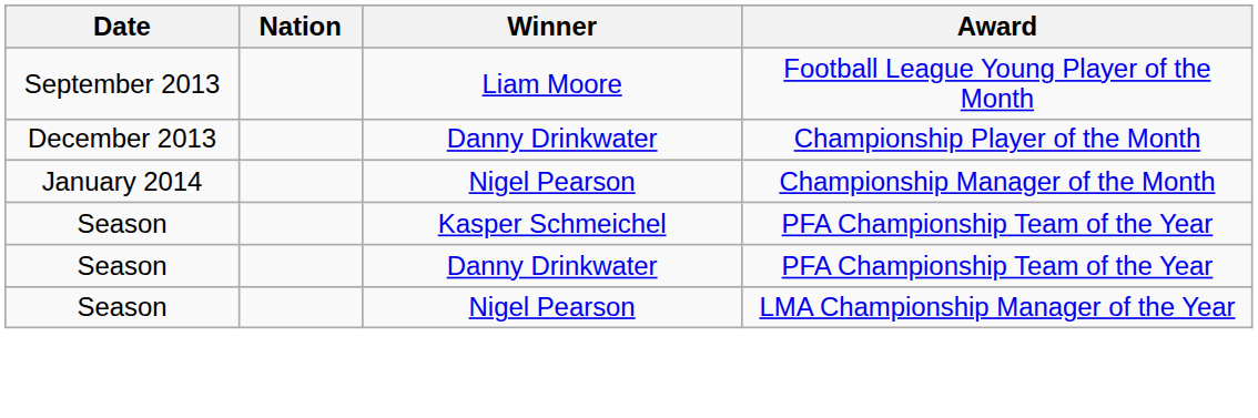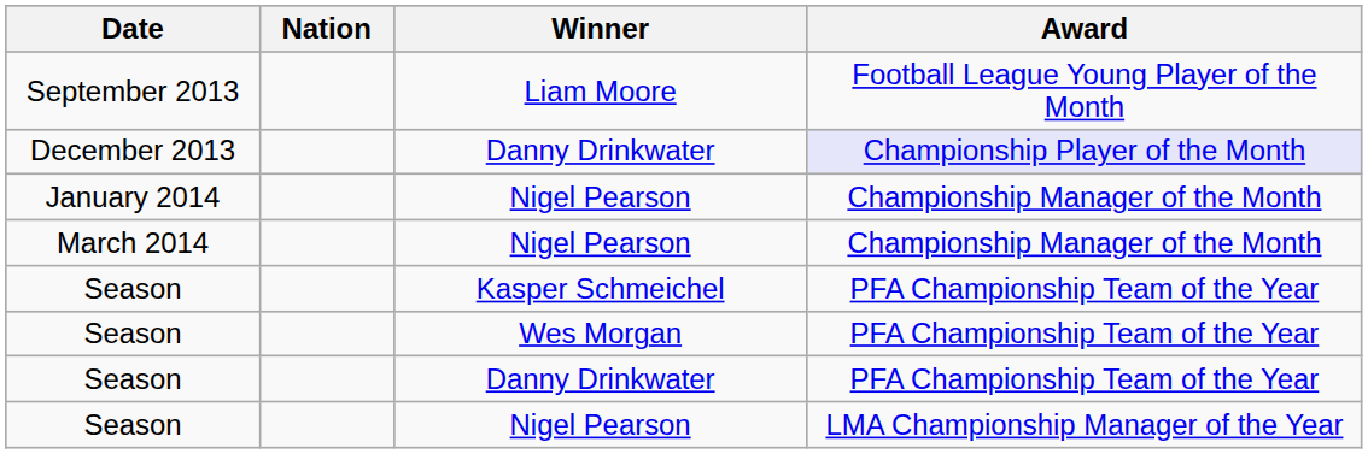December 2013 | Award: no background -> lavender background
+ row: March 2014 | Nigel Pearson | Championship Manager of the Month
+ row: Season | Wes Morgan | PFA Championship Team of the Year
